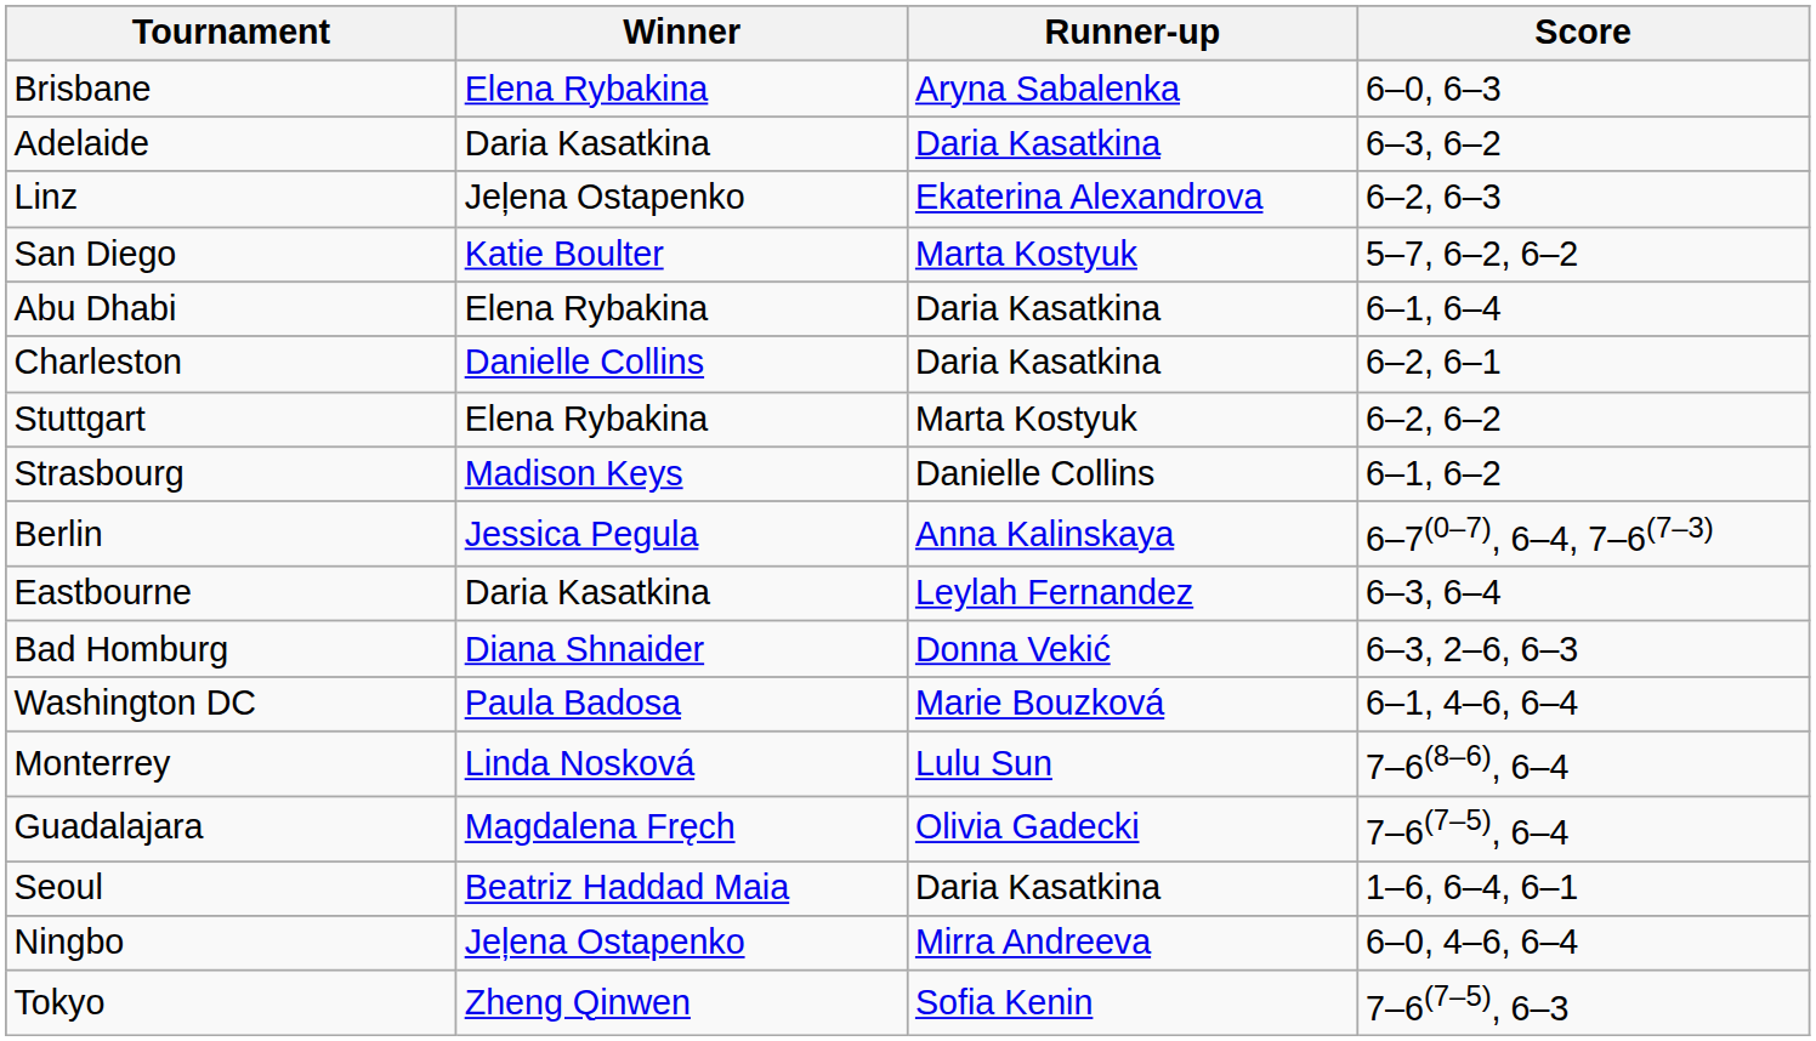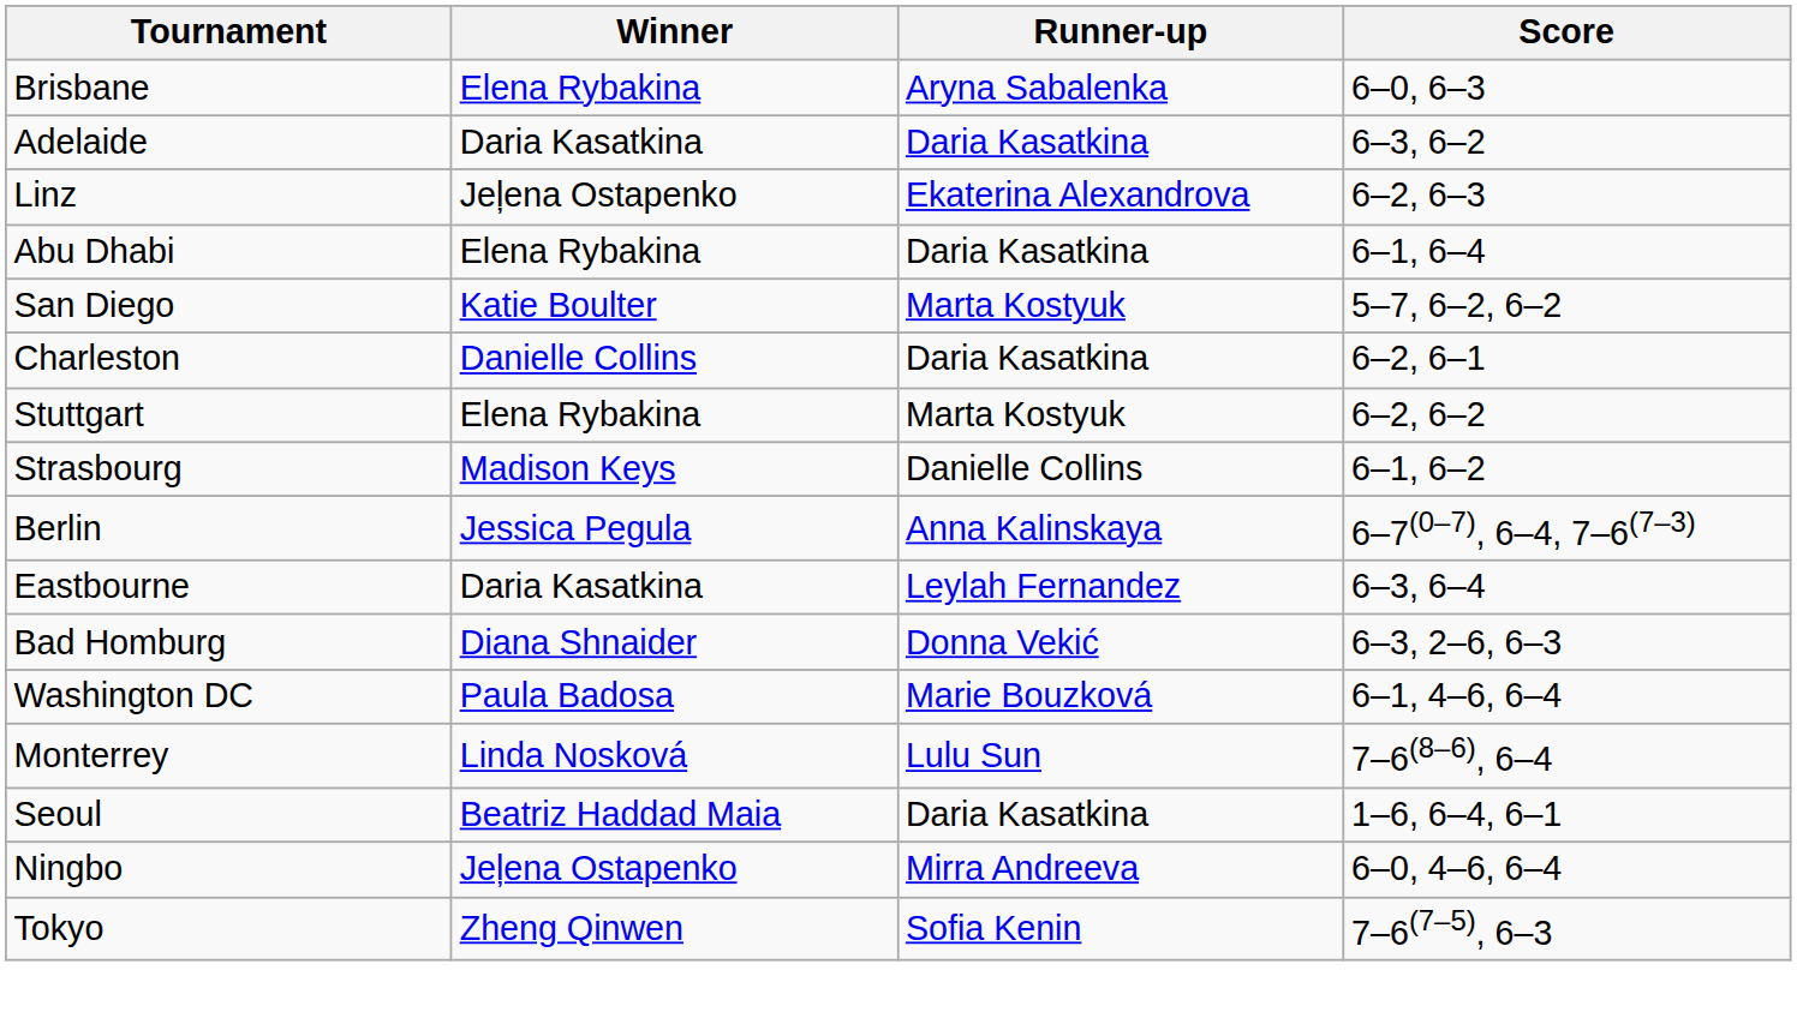rows swapped: Abu Dhabi <-> San Diego
- row: Guadalajara | Magdalena Fręch | Olivia Gadecki | 7–6(7–5), 6–4
